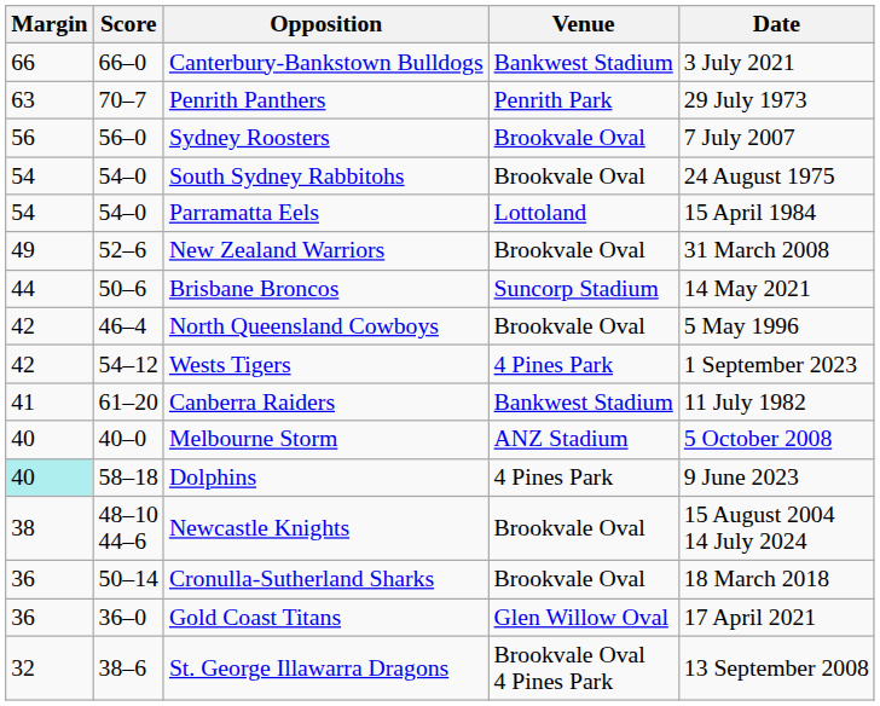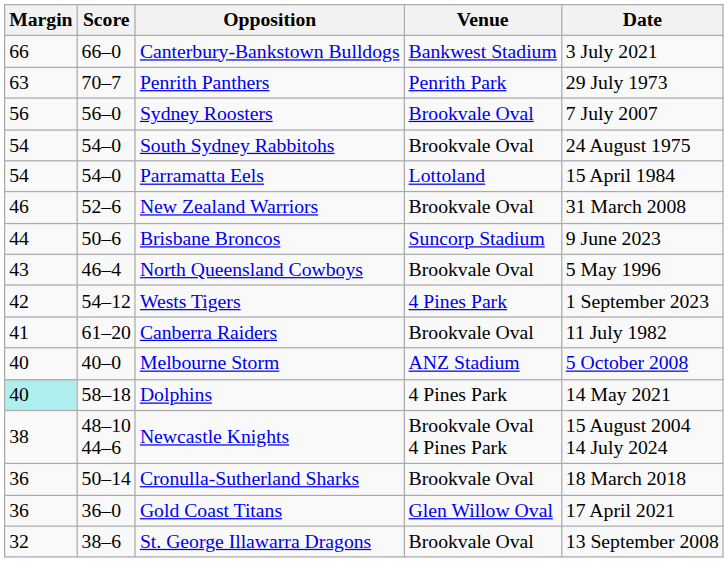New Zealand Warriors | Margin: 49 -> 46
Brisbane Broncos | Date: 14 May 2021 -> 9 June 2023
North Queensland Cowboys | Margin: 42 -> 43
Canberra Raiders | Venue: Bankwest Stadium -> Brookvale Oval
Dolphins | Date: 9 June 2023 -> 14 May 2021
Newcastle Knights | Venue: Brookvale Oval -> Brookvale Oval 4 Pines Park
St. George Illawarra Dragons | Venue: Brookvale Oval 4 Pines Park -> Brookvale Oval
